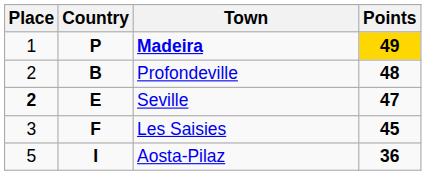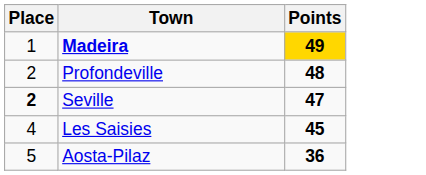- column: Country | P | B | E | F | I
Les Saisies | Place: 3 -> 4
